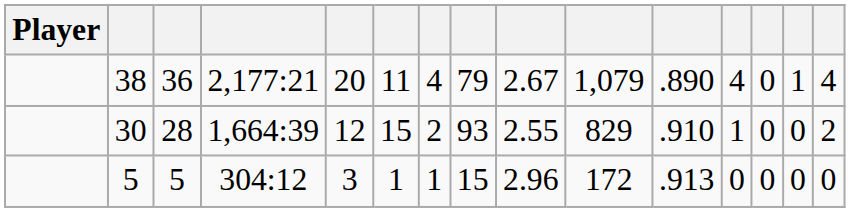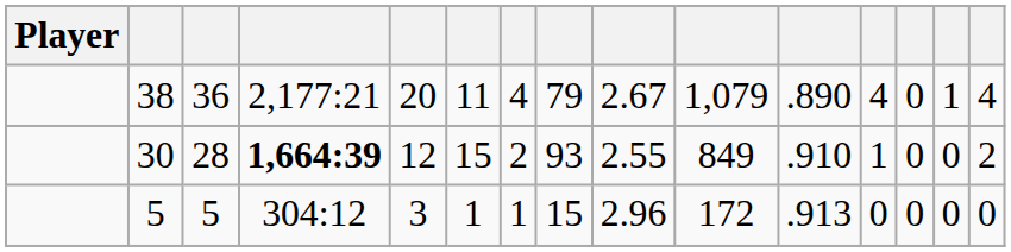30 | column 4: normal -> bold
30 | column 10: 829 -> 849
